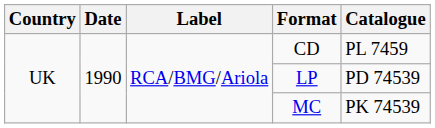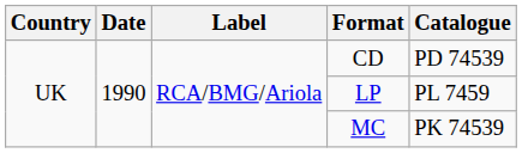CD | Catalogue: PL 7459 -> PD 74539
LP | Catalogue: PD 74539 -> PL 7459
